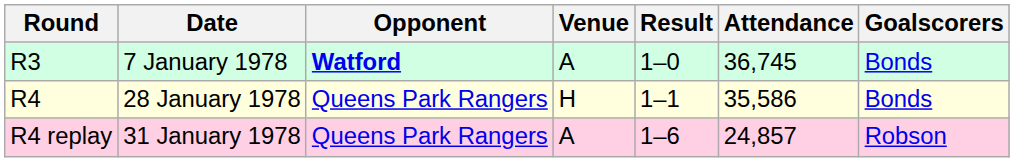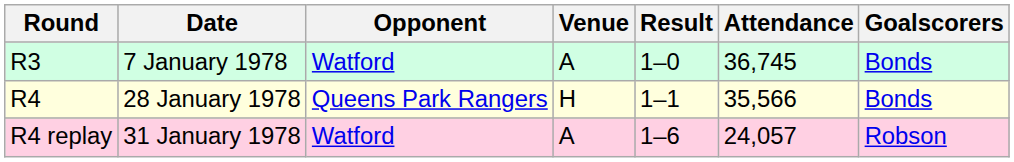7 January 1978 | Opponent: bold -> normal
28 January 1978 | Attendance: 35,586 -> 35,566
31 January 1978 | Opponent: Queens Park Rangers -> Watford
31 January 1978 | Attendance: 24,857 -> 24,057
